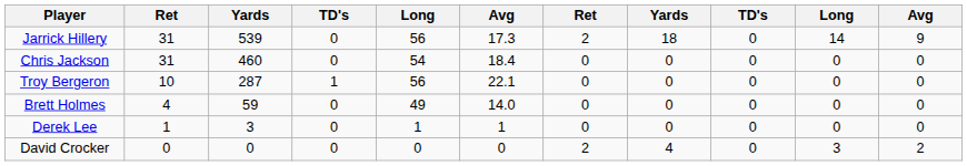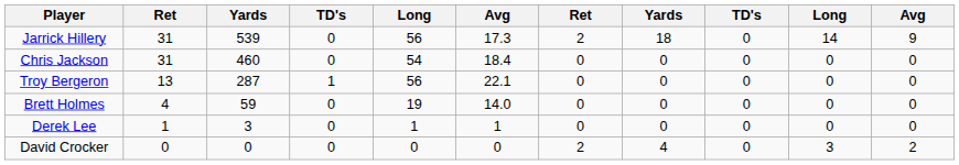Troy Bergeron | column 2: 10 -> 13
Brett Holmes | column 5: 49 -> 19
